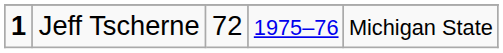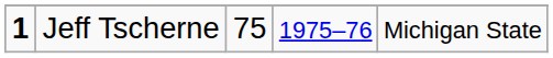Jeff Tscherne | column 3: 72 -> 75
